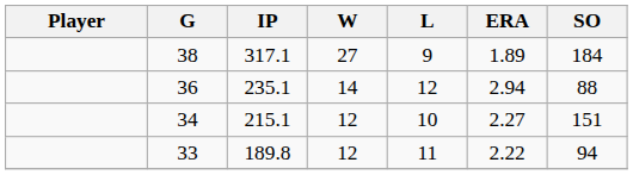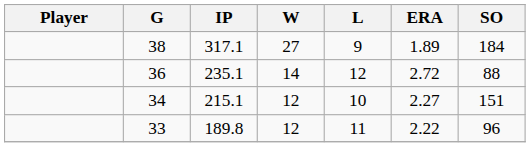36 | ERA: 2.94 -> 2.72
33 | SO: 94 -> 96
